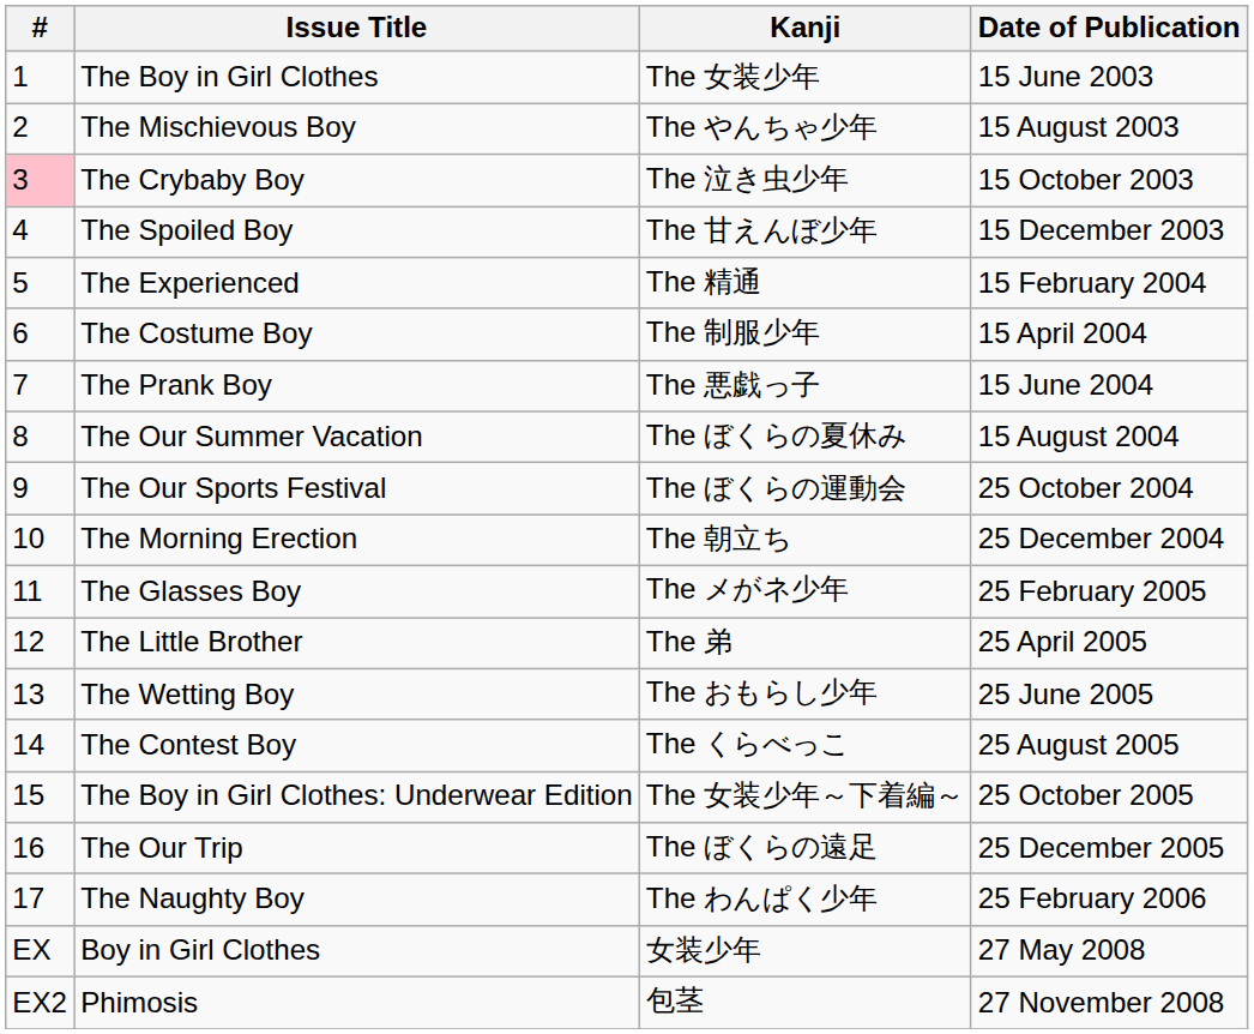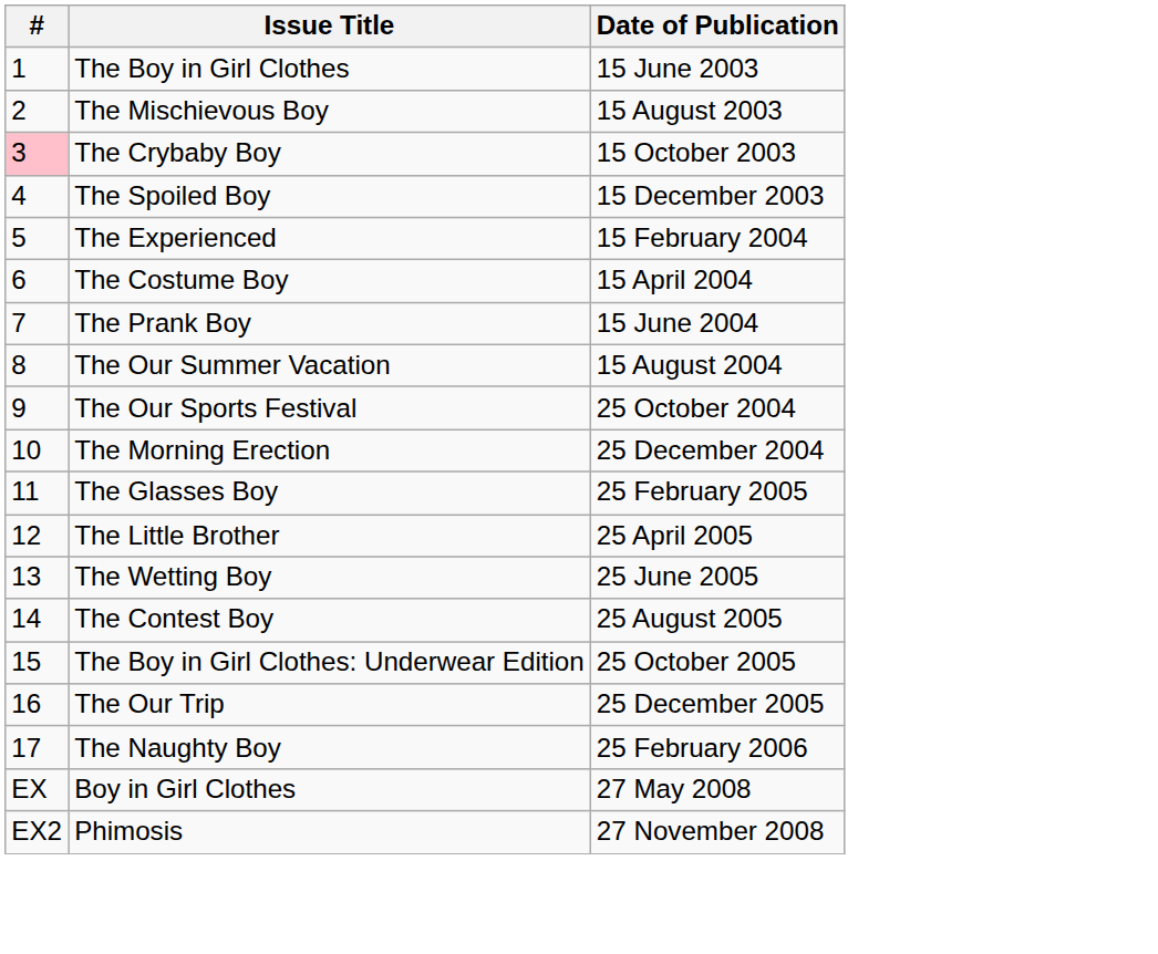- column: Kanji | The 女装少年 | The やんちゃ少年 | The 泣き虫少年 | The 甘えんぼ少年 | The 精通 | The 制服少年 | The 悪戯っ子 | The ぼくらの夏休み | The ぼくらの運動会 | The 朝立ち | The メがネ少年 | The 弟 | The おもらし少年 | The くらべっこ | The 女装少年～下着編～ | The ぼくらの遠足 | The わんぱく少年 | 女装少年 | 包茎
